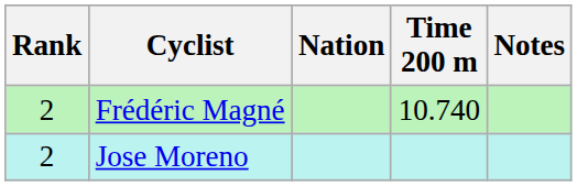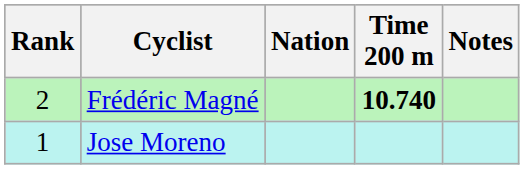Frédéric Magné | Time 200 m: normal -> bold
Jose Moreno | Rank: 2 -> 1
